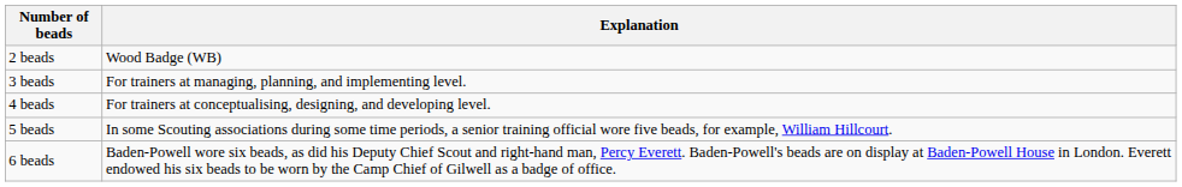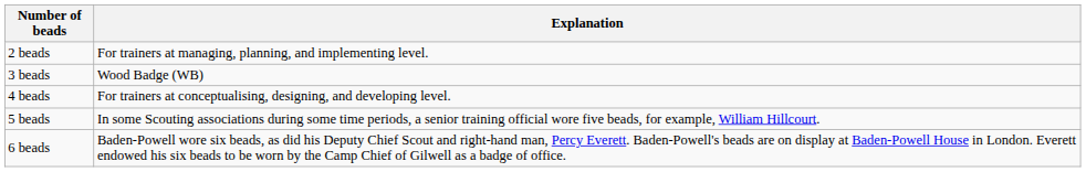2 beads | Explanation: Wood Badge (WB) -> For trainers at managing, planning, and implementing level.
3 beads | Explanation: For trainers at managing, planning, and implementing level. -> Wood Badge (WB)
